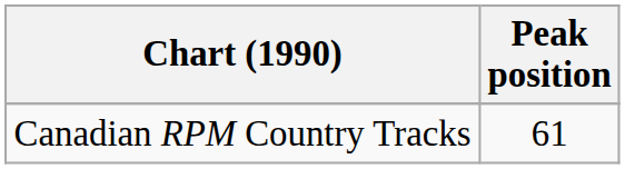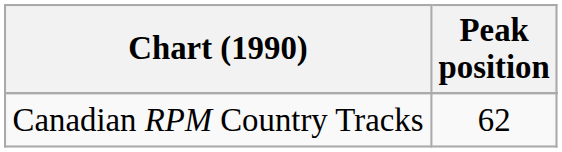Canadian RPM Country Tracks | Peak position: 61 -> 62
